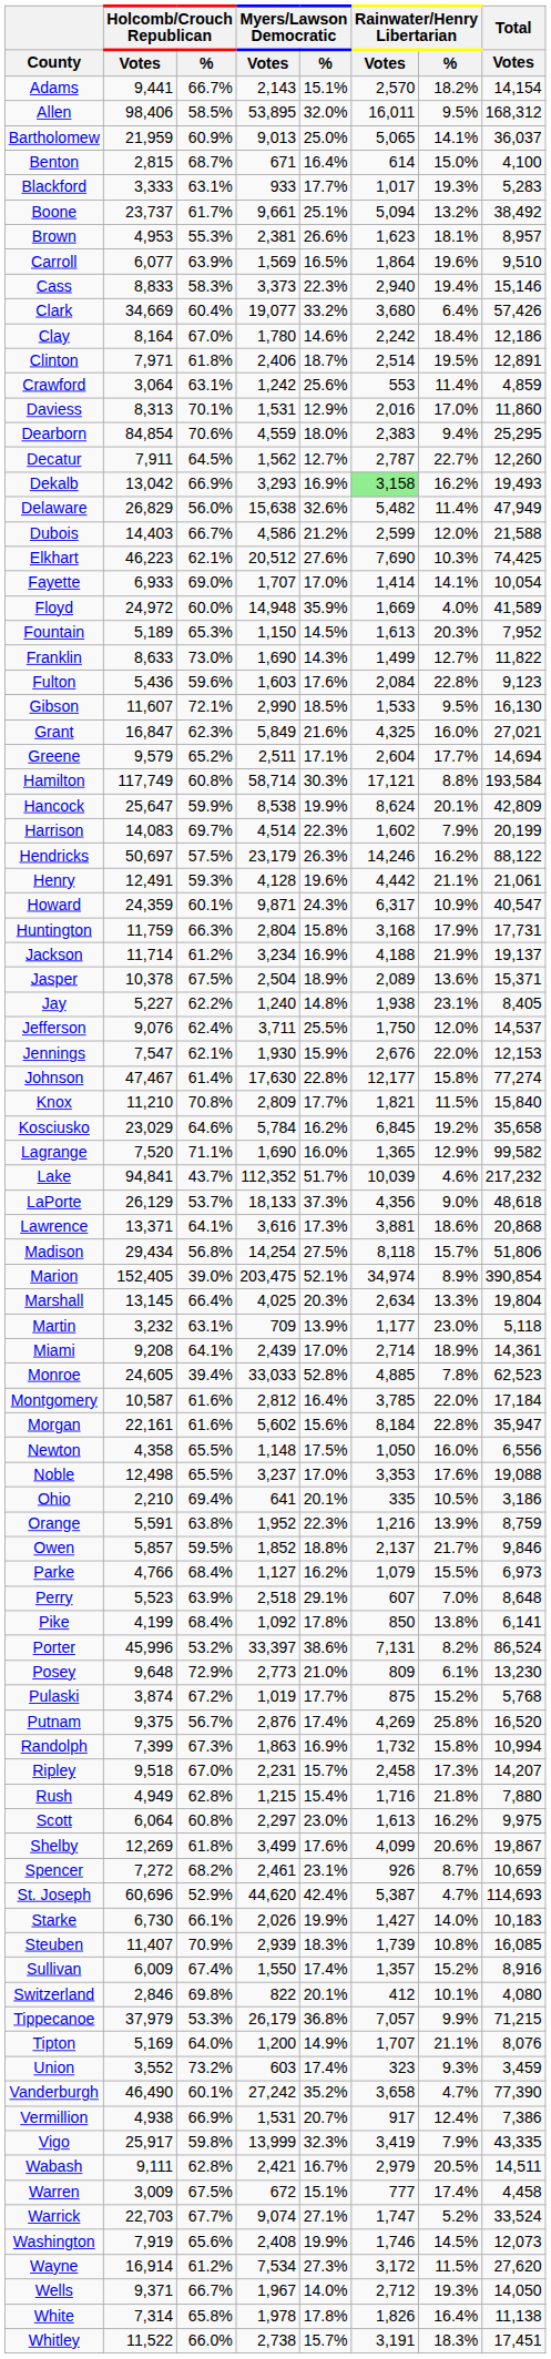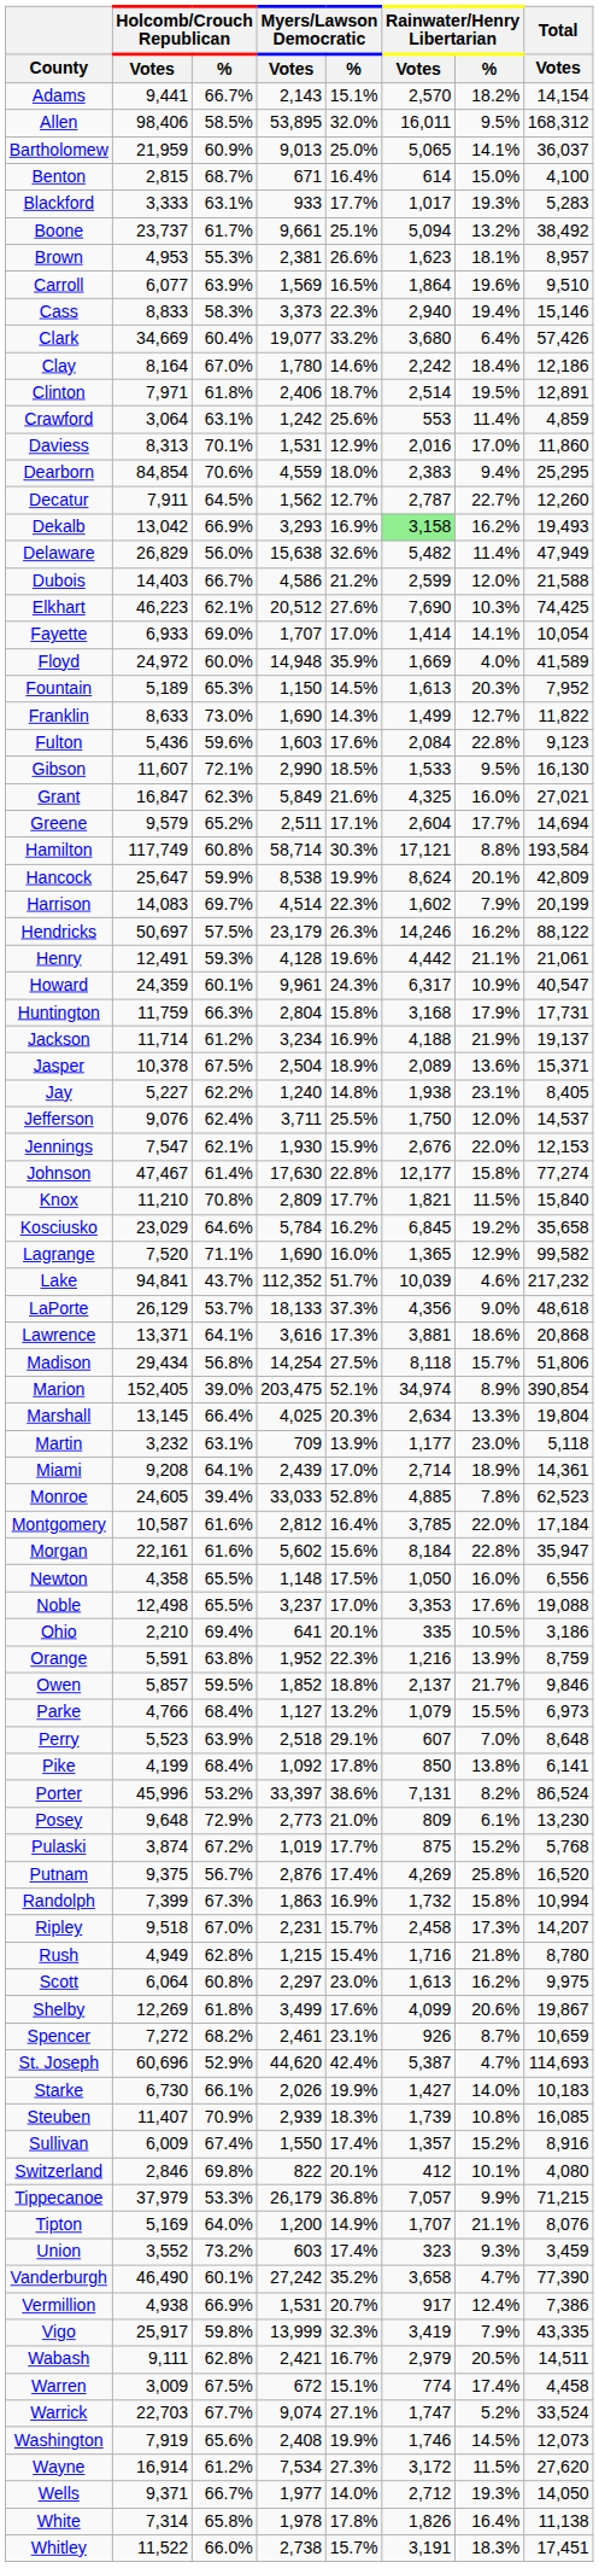Howard | Myers/Lawson Democratic / Votes: 9,871 -> 9,961
Parke | Myers/Lawson Democratic / %: 16.2% -> 13.2%
Rush | Total / Votes: 7,880 -> 8,780
Warren | Rainwater/Henry Libertarian / Votes: 777 -> 774
Wells | Myers/Lawson Democratic / Votes: 1,967 -> 1,977
